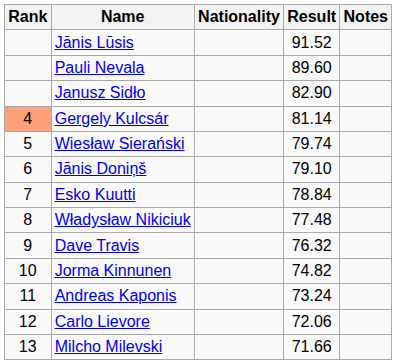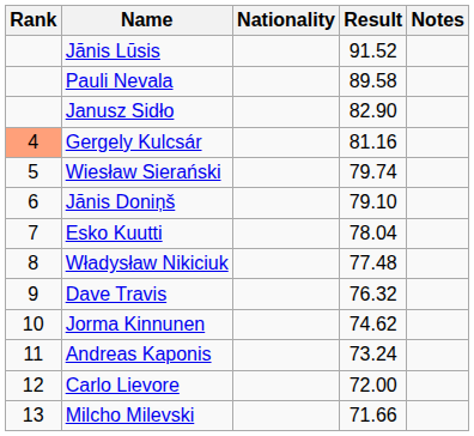Pauli Nevala | Result: 89.60 -> 89.58
Gergely Kulcsár | Result: 81.14 -> 81.16
Esko Kuutti | Result: 78.84 -> 78.04
Jorma Kinnunen | Result: 74.82 -> 74.62
Carlo Lievore | Result: 72.06 -> 72.00
